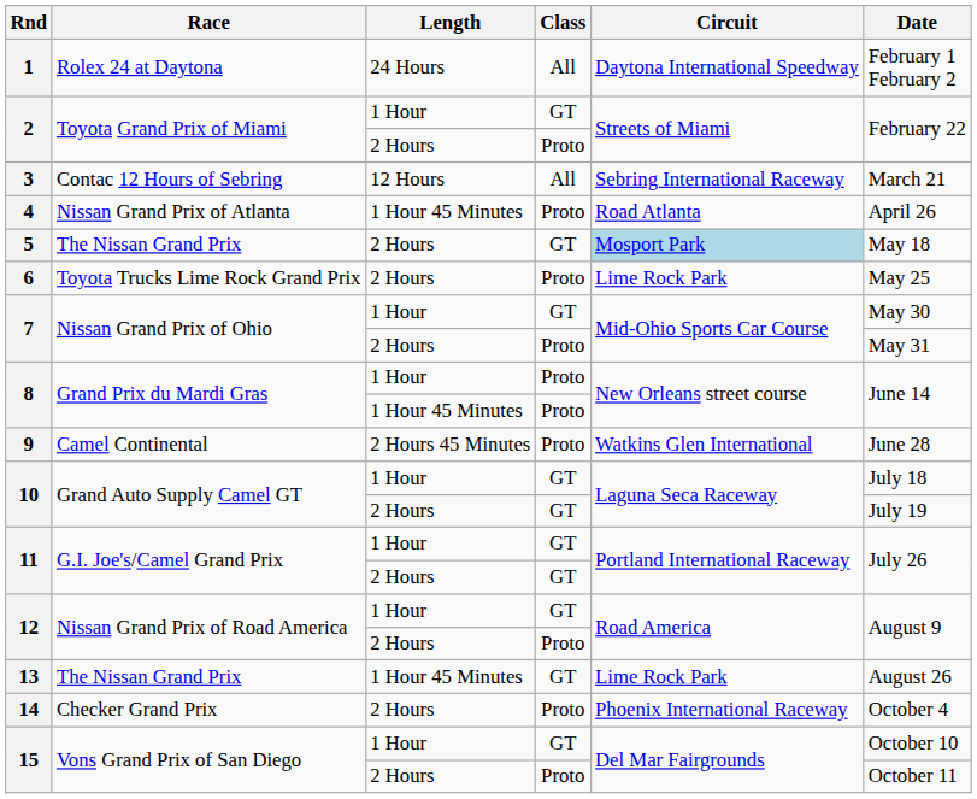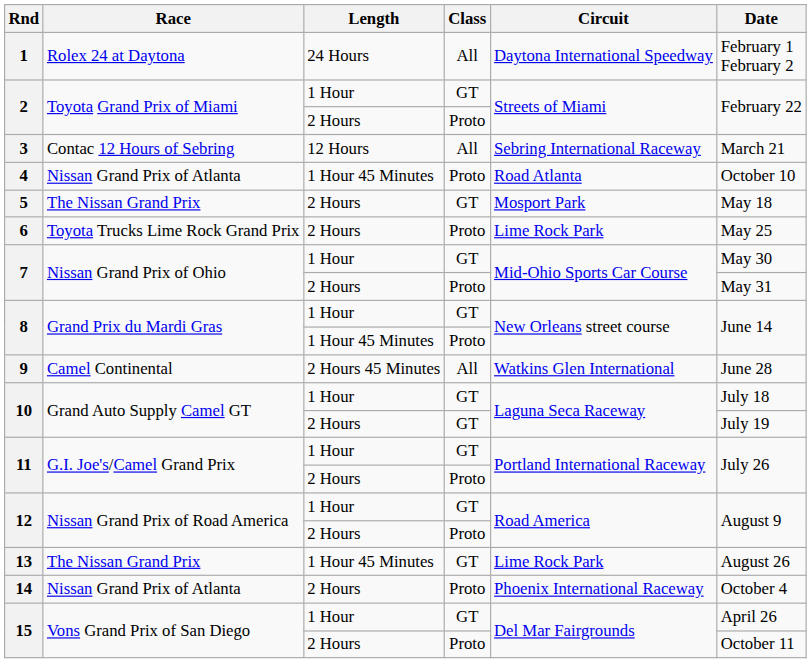4 | Date: April 26 -> October 10
5 | Circuit: lightblue background -> no background
8 / 1 Hour | Class: Proto -> GT
9 | Class: Proto -> All
11 / 2 Hours | Class: GT -> Proto
14 | Race: Checker Grand Prix -> Nissan Grand Prix of Atlanta
15 / 1 Hour | Date: October 10 -> April 26
